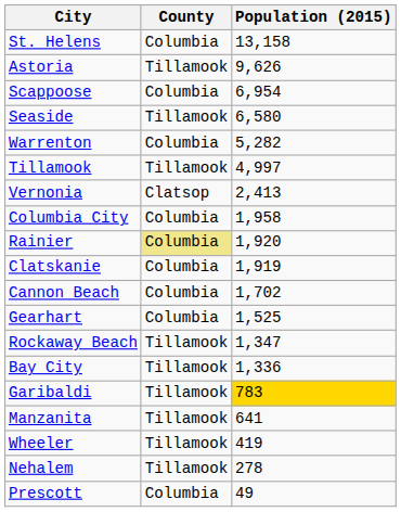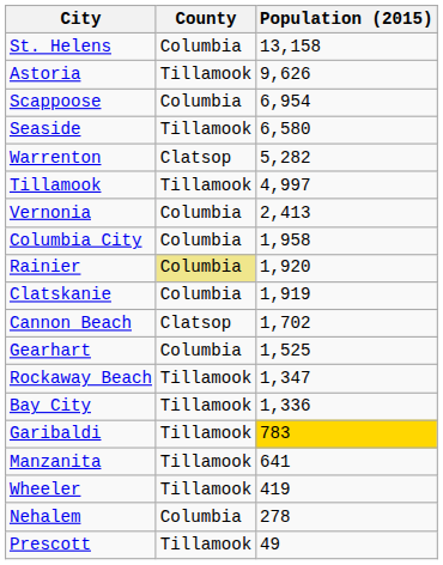Warrenton | County: Columbia -> Clatsop
Vernonia | County: Clatsop -> Columbia
Cannon Beach | County: Columbia -> Clatsop
Nehalem | County: Tillamook -> Columbia
Prescott | County: Columbia -> Tillamook
